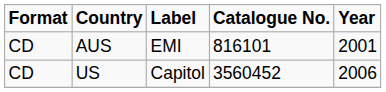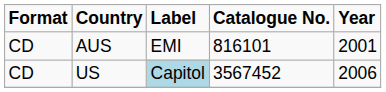US | Label: no background -> lightblue background
US | Catalogue No.: 3560452 -> 3567452
